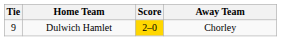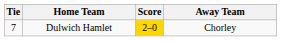Dulwich Hamlet | Tie: 9 -> 7
